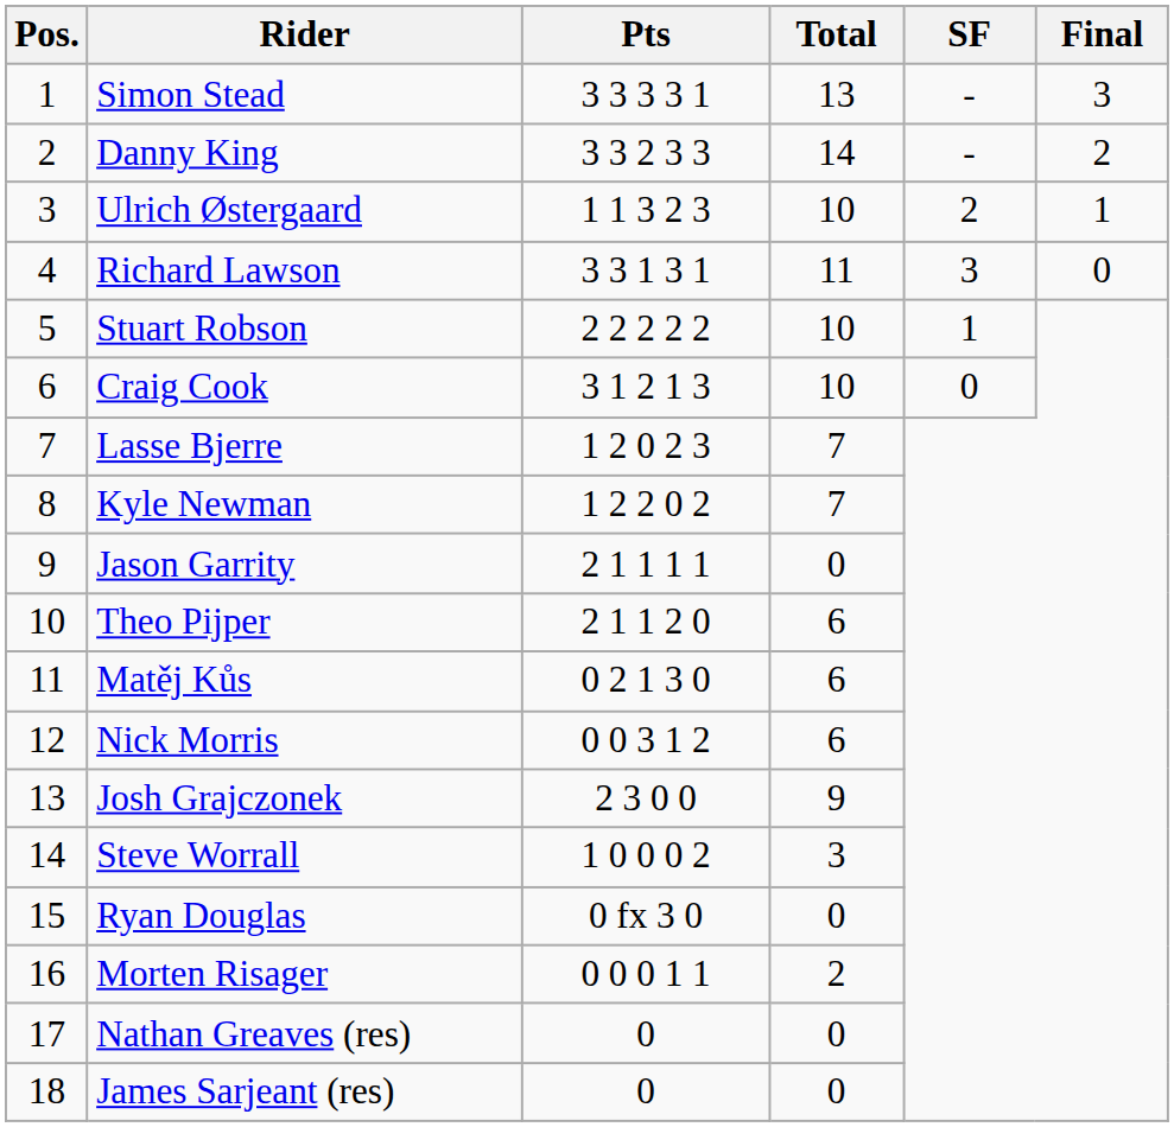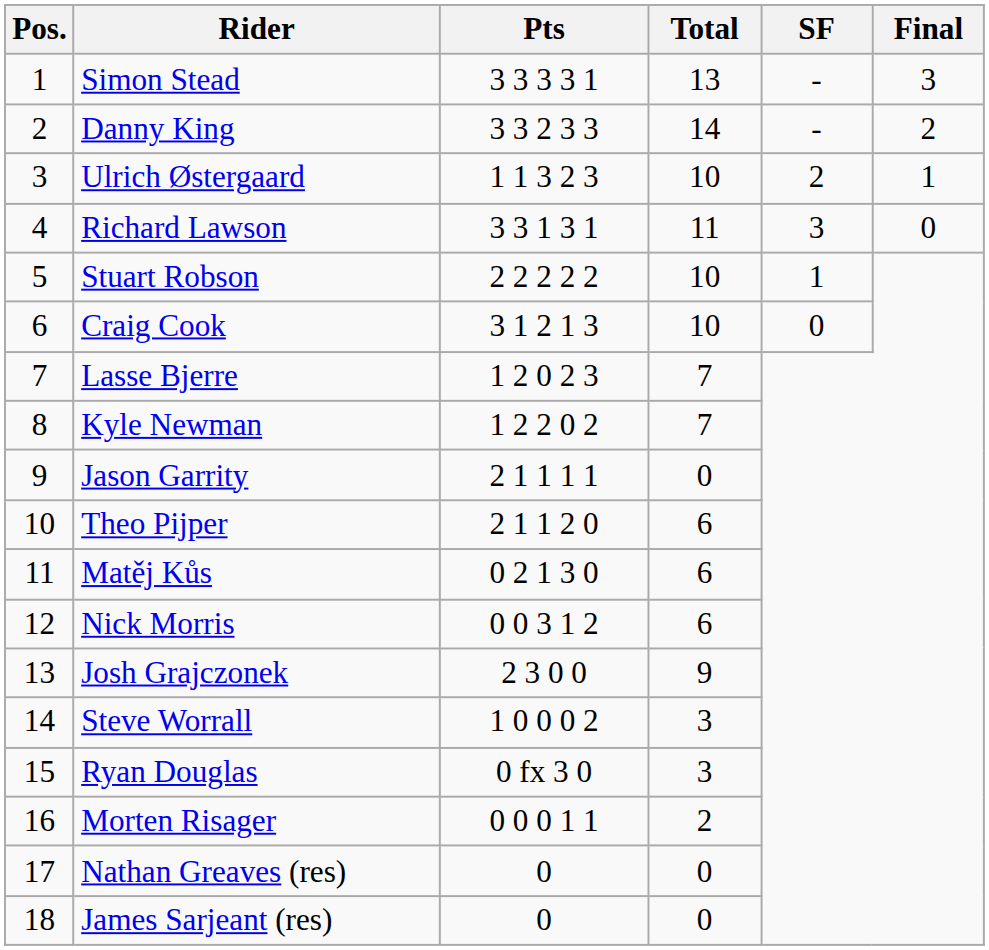Ryan Douglas | Total: 0 -> 3
